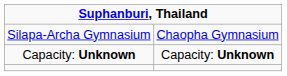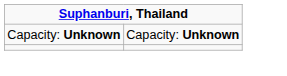- row: Silapa-Archa Gymnasium | Chaopha Gymnasium
